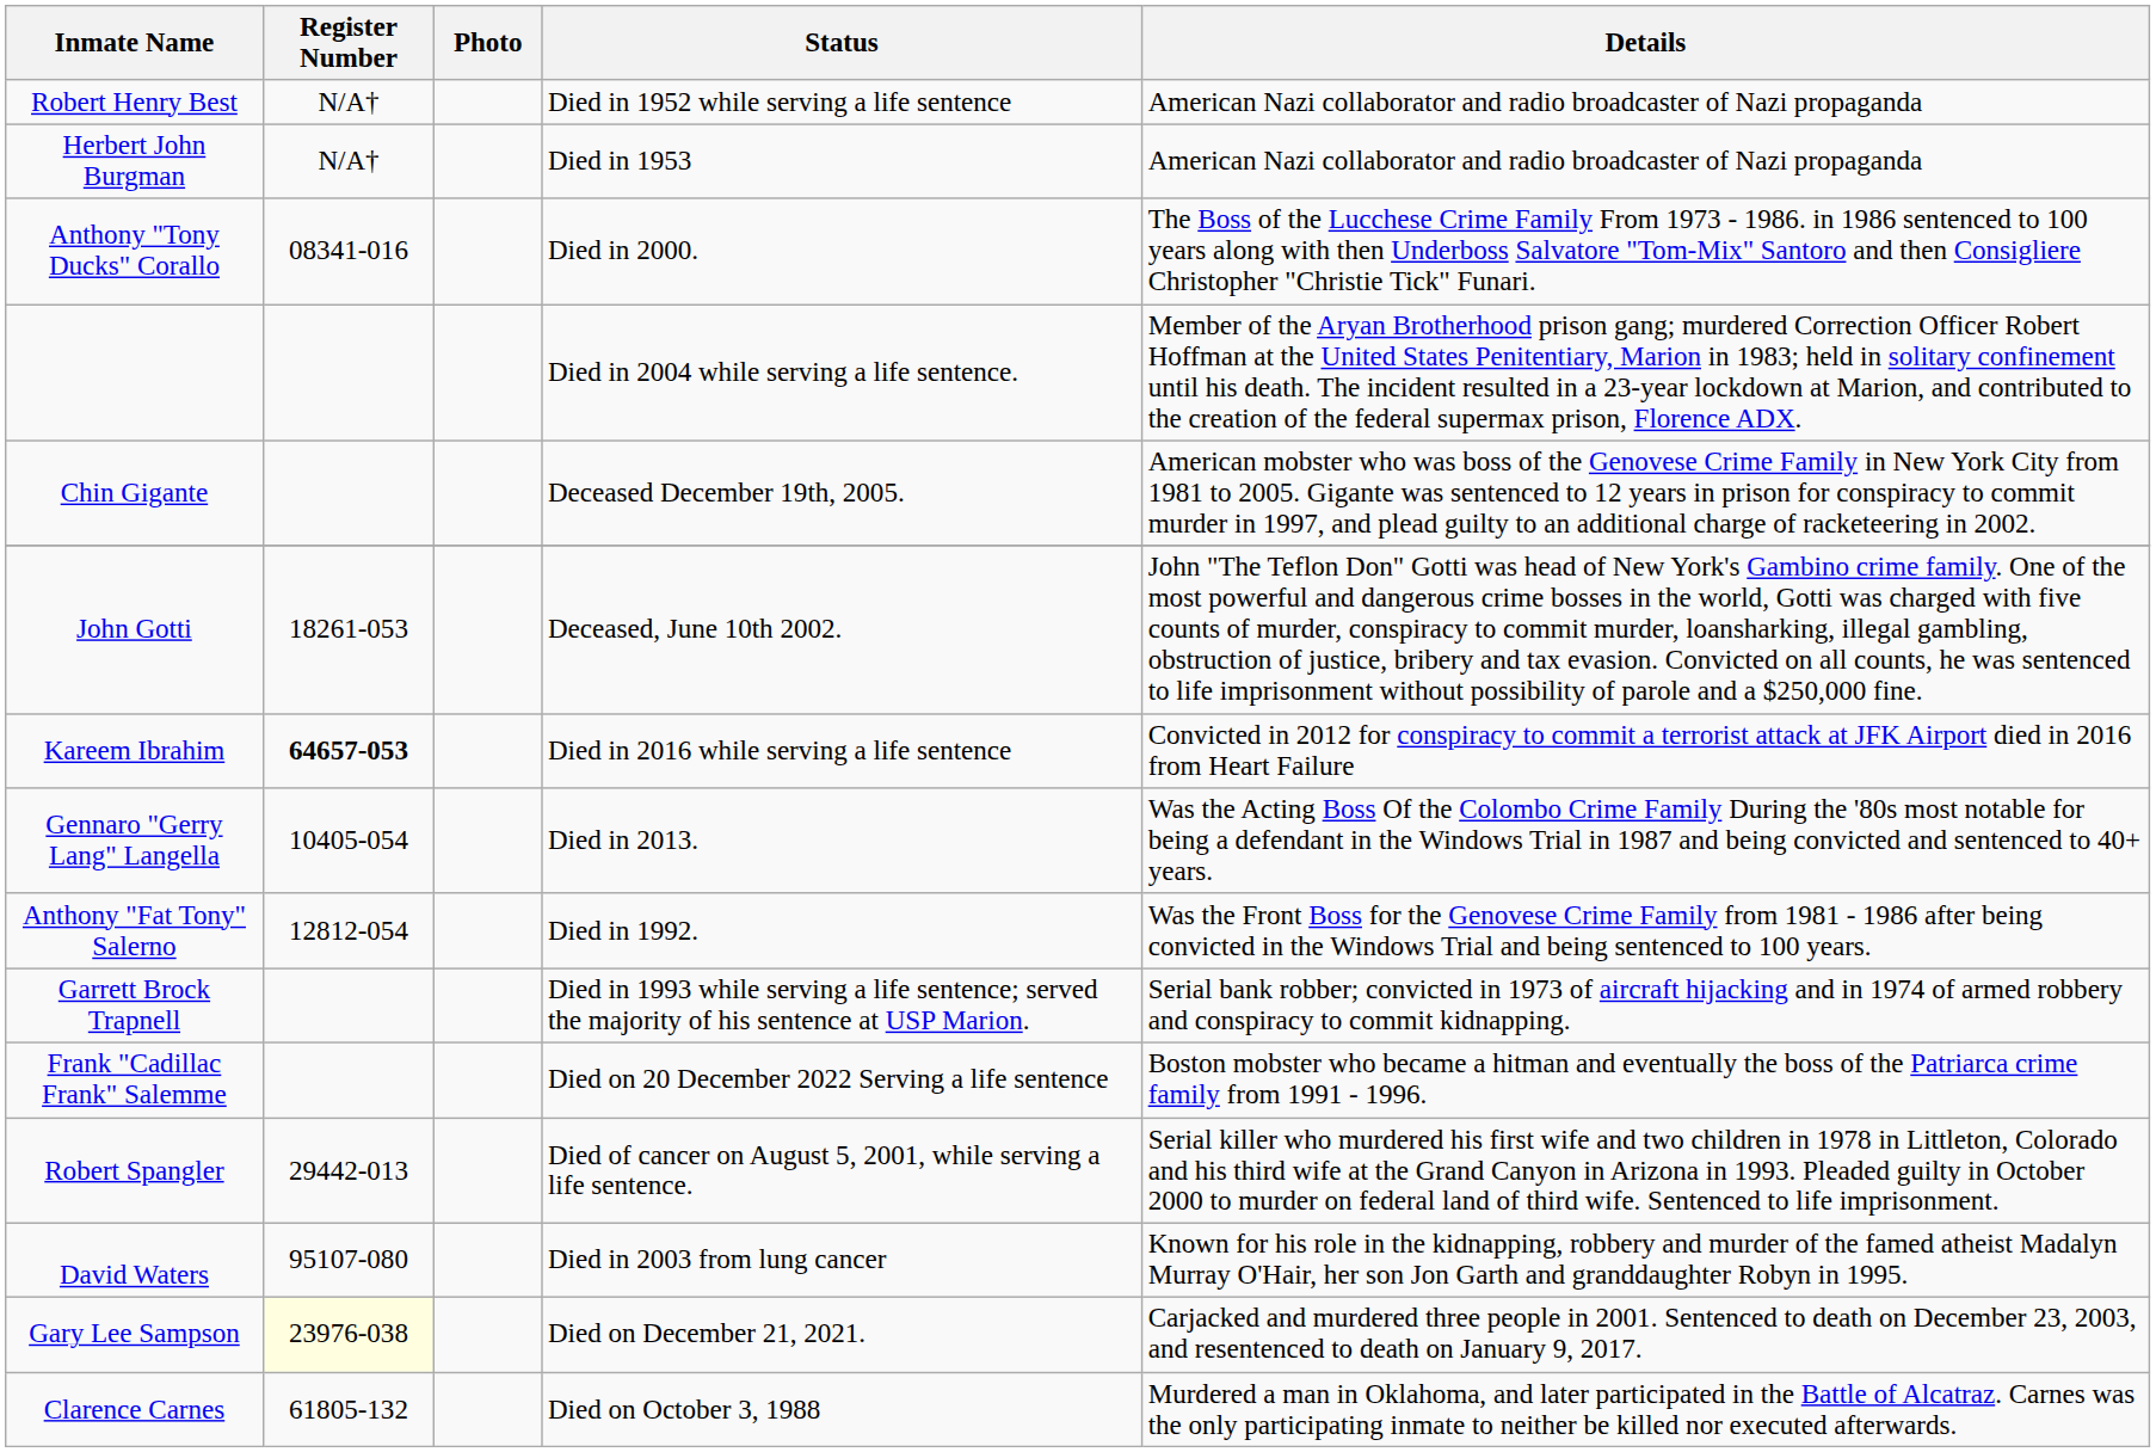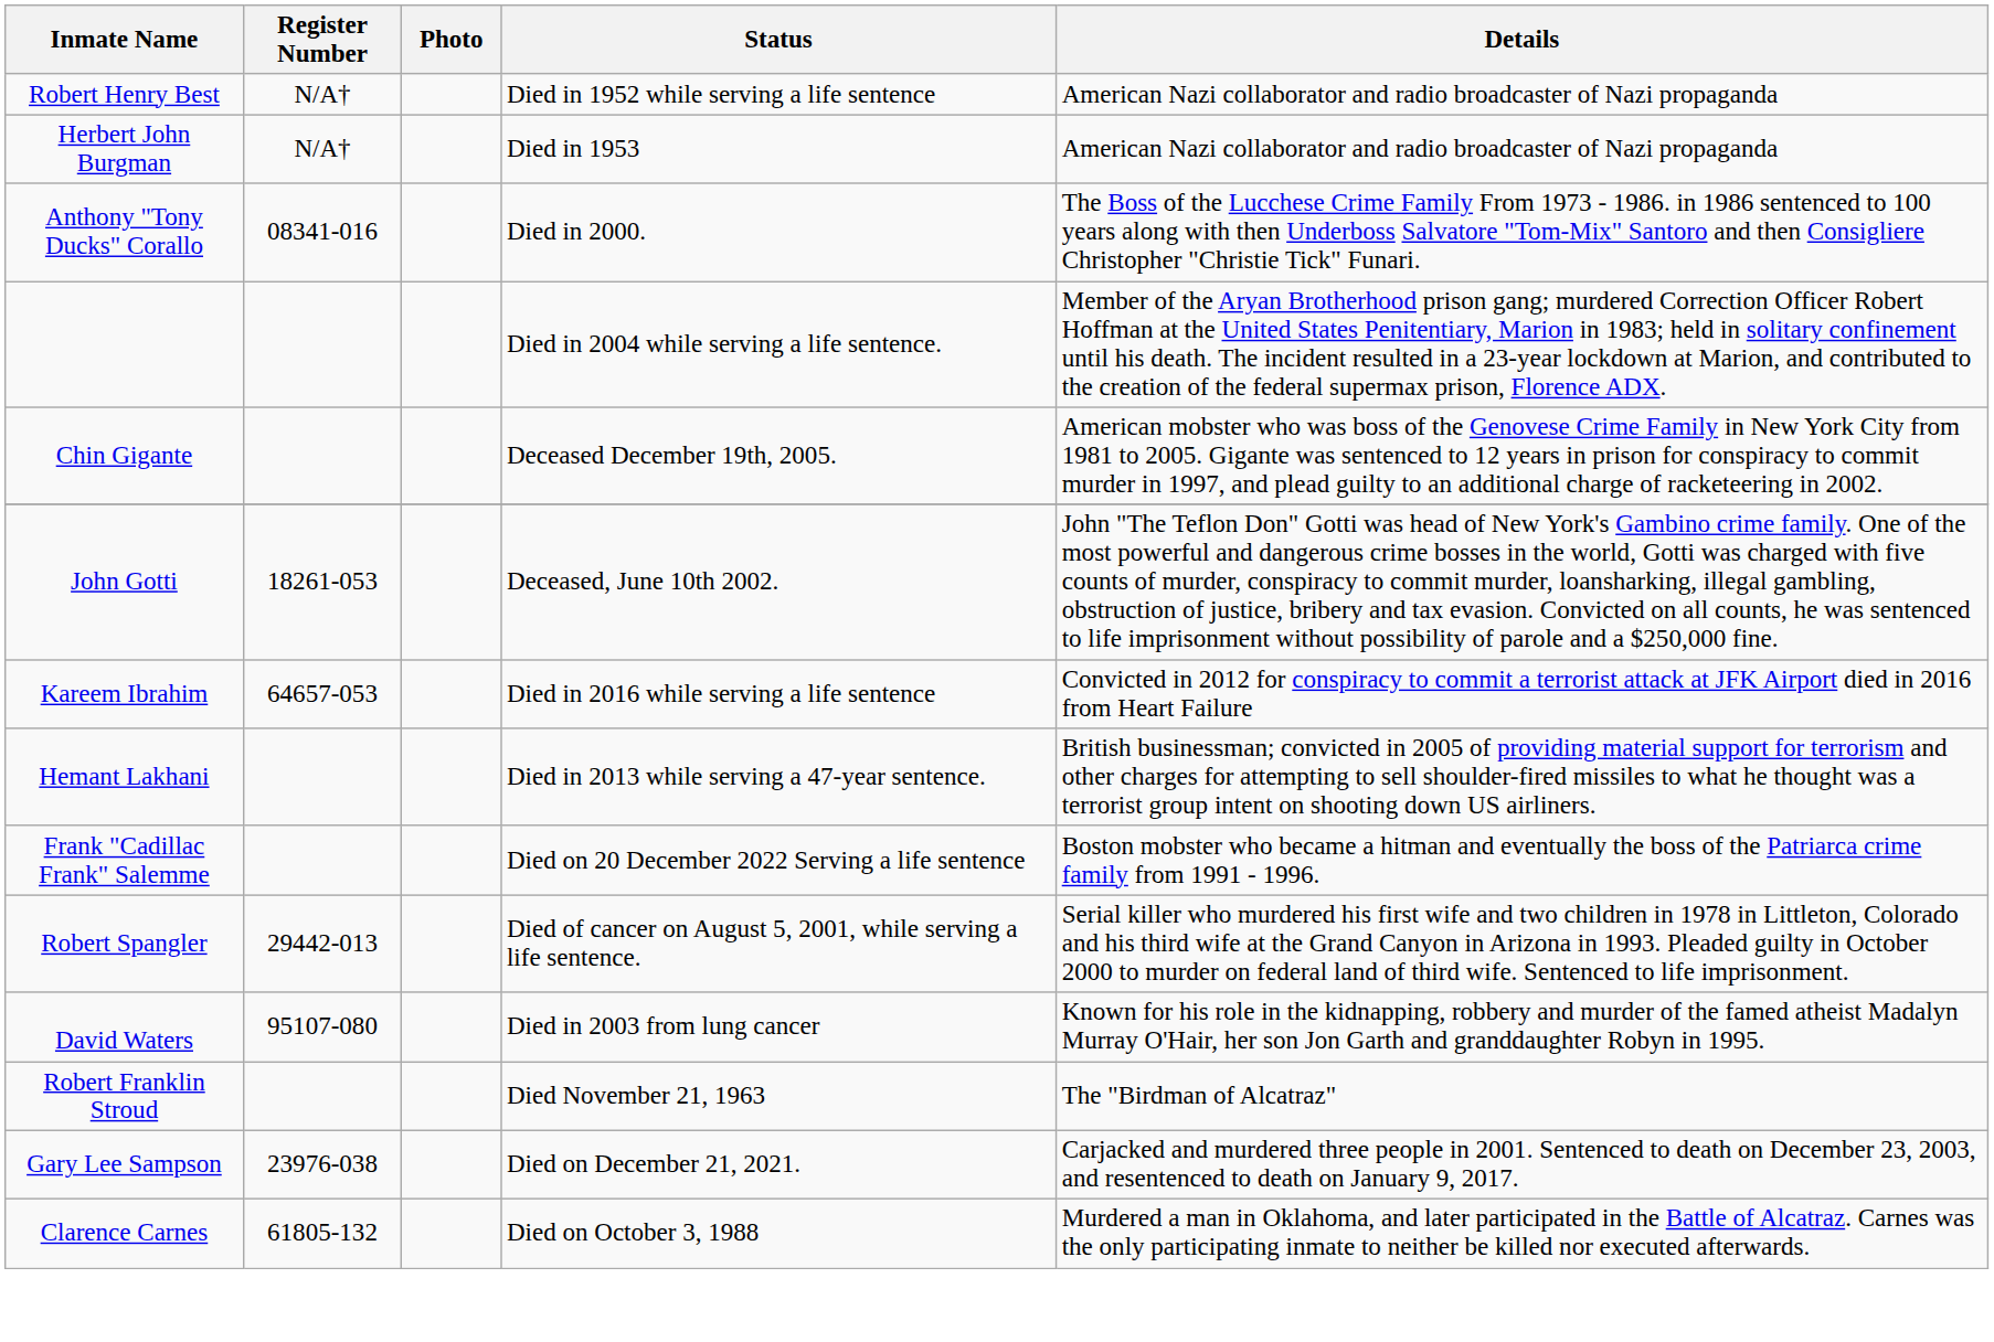Kareem Ibrahim | Register Number: bold -> normal
+ row: Hemant Lakhani | Died in 2013 while serving a 47-year sentence. | British businessman; convicted in 2005 of providing material support for terrorism and other charges for attempting to sell shoulder-fired missiles to what he thought was a terrorist group intent on shooting down US airliners.
- row: Gennaro "Gerry Lang" Langella | 10405-054 | Died in 2013. | Was the Acting Boss Of the Colombo Crime Family During the '80s most notable for being a defendant in the Windows Trial in 1987 and being convicted and sentenced to 40+ years.
- row: Anthony "Fat Tony" Salerno | 12812-054 | Died in 1992. | Was the Front Boss for the Genovese Crime Family from 1981 - 1986 after being convicted in the Windows Trial and being sentenced to 100 years.
- row: Garrett Brock Trapnell | Died in 1993 while serving a life sentence; served the majority of his sentence at USP Marion. | Serial bank robber; convicted in 1973 of aircraft hijacking and in 1974 of armed robbery and conspiracy to commit kidnapping.
+ row: Robert Franklin Stroud | Died November 21, 1963 | The "Birdman of Alcatraz"
Gary Lee Sampson | Register Number: lightyellow background -> no background
